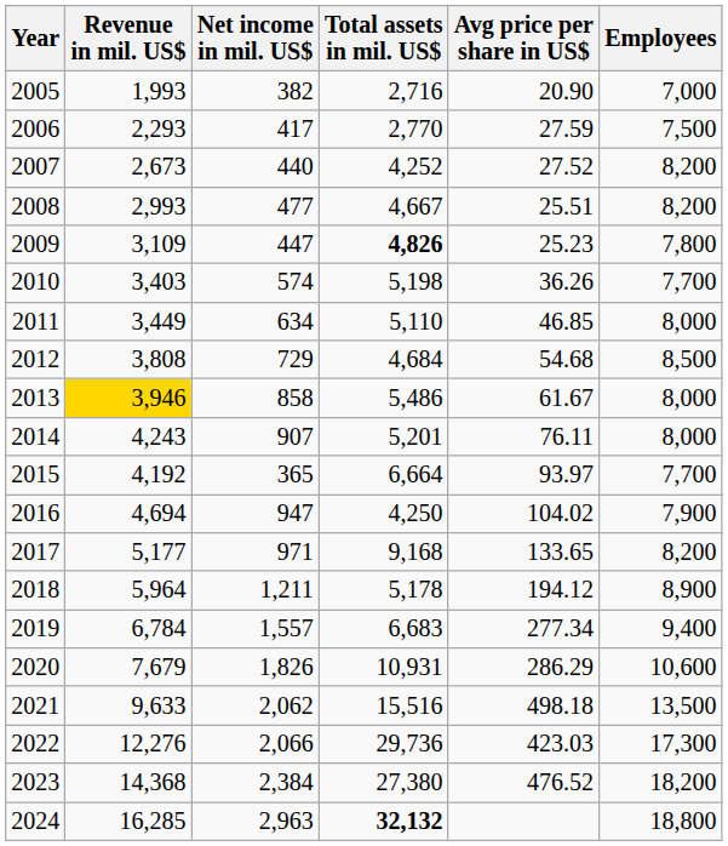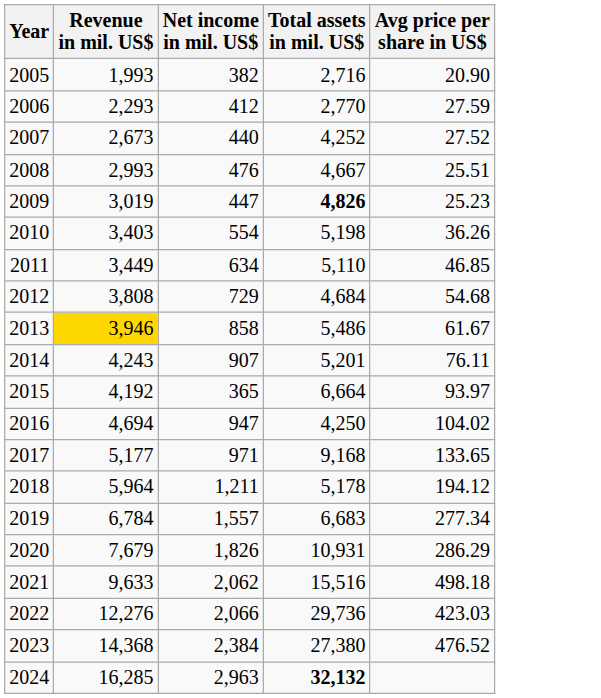- column: Employees | 7,000 | 7,500 | 8,200 | 8,200 | 7,800 | 7,700 | 8,000 | 8,500 | 8,000 | 8,000 | 7,700 | 7,900 | 8,200 | 8,900 | 9,400 | 10,600 | 13,500 | 17,300 | 18,200 | 18,800
2006 | Net income in mil. US$: 417 -> 412
2008 | Net income in mil. US$: 477 -> 476
2009 | Revenue in mil. US$: 3,109 -> 3,019
2010 | Net income in mil. US$: 574 -> 554
